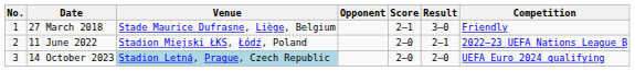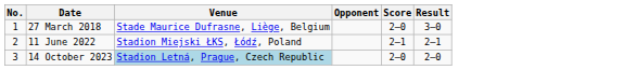- column: Competition | Friendly | 2022–23 UEFA Nations League B | UEFA Euro 2024 qualifying
27 March 2018 | Score: 2–1 -> 2–0
11 June 2022 | Score: 2–0 -> 2–1
